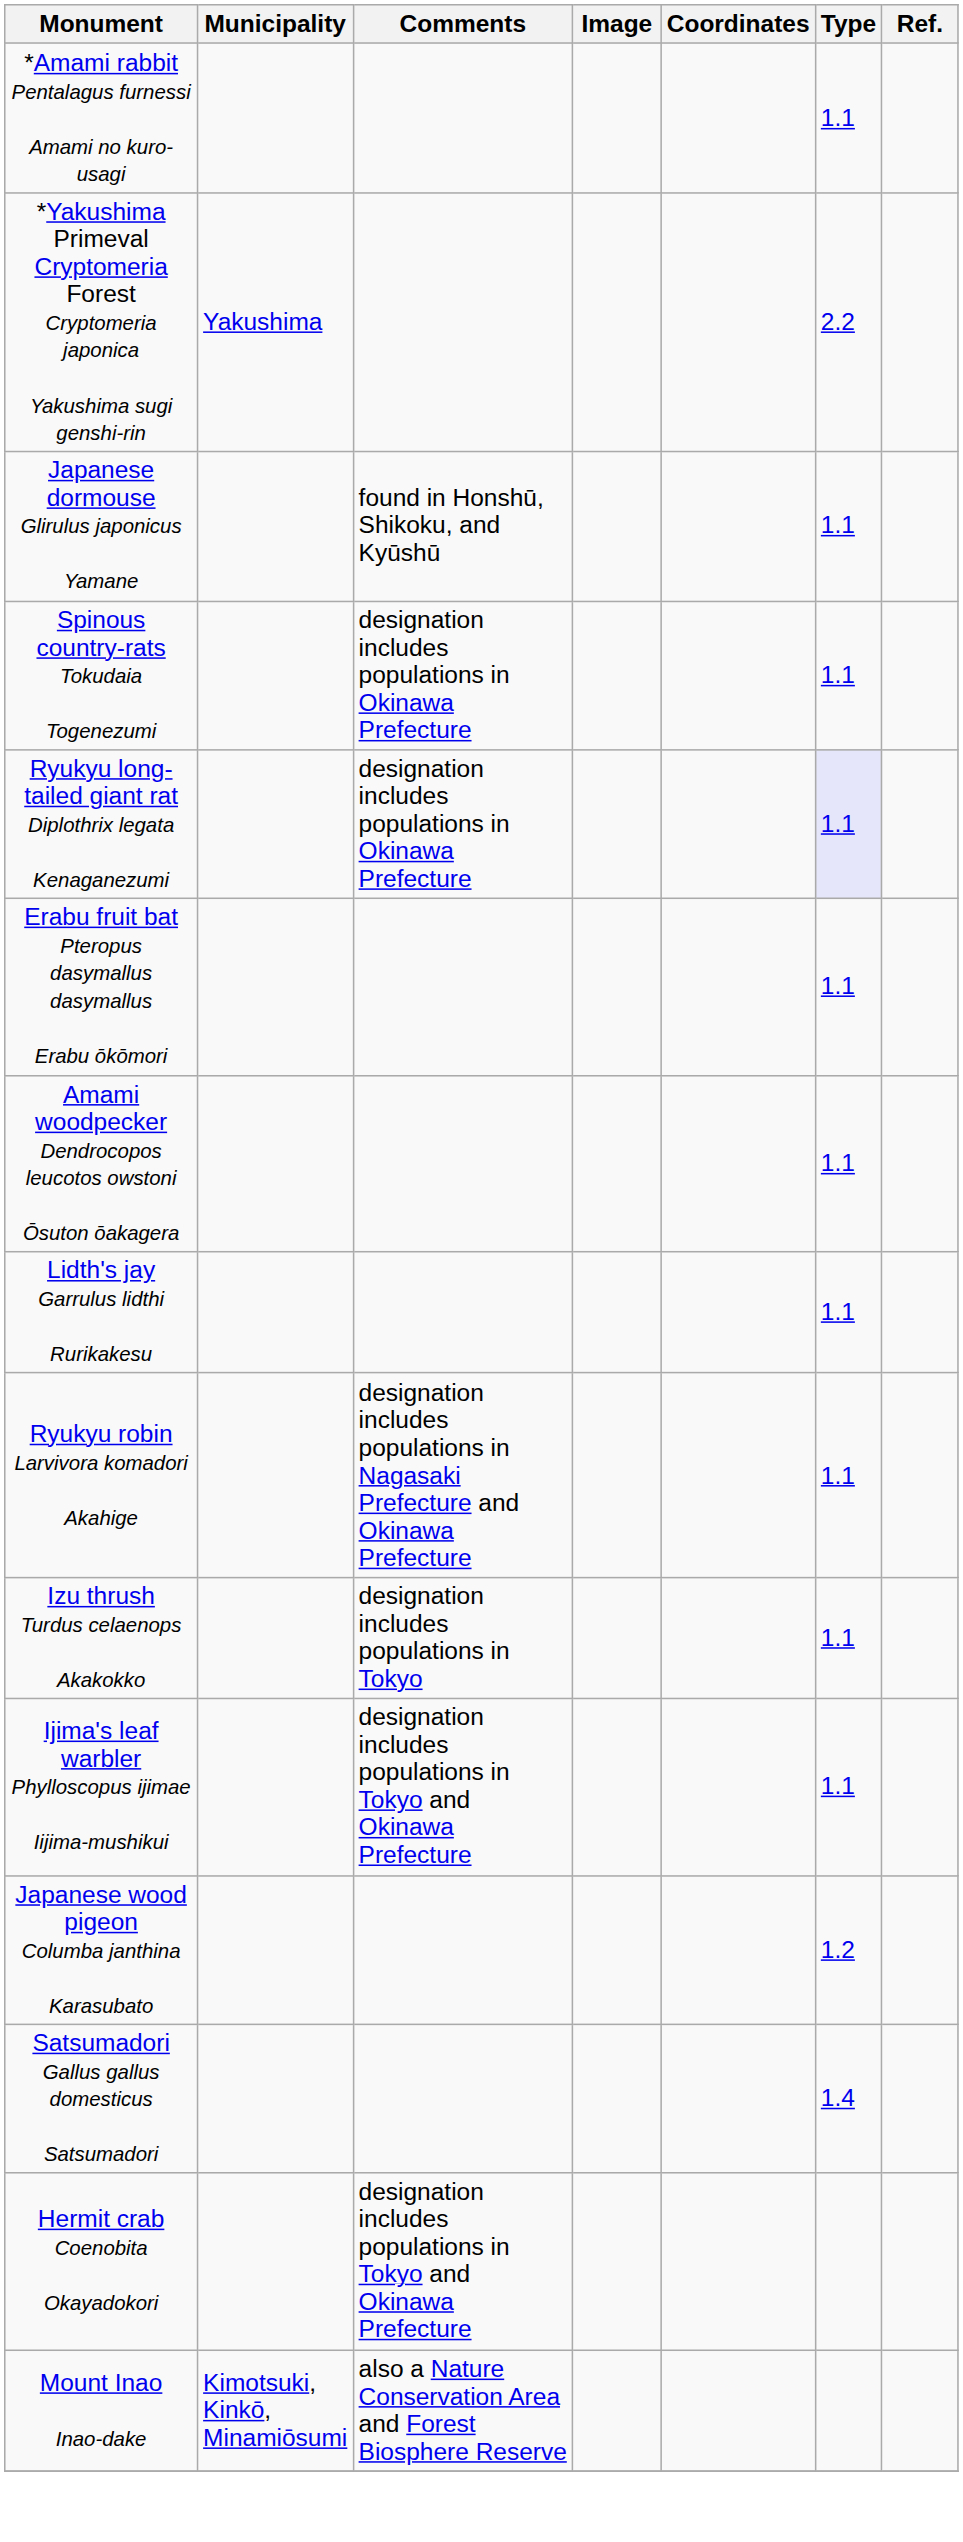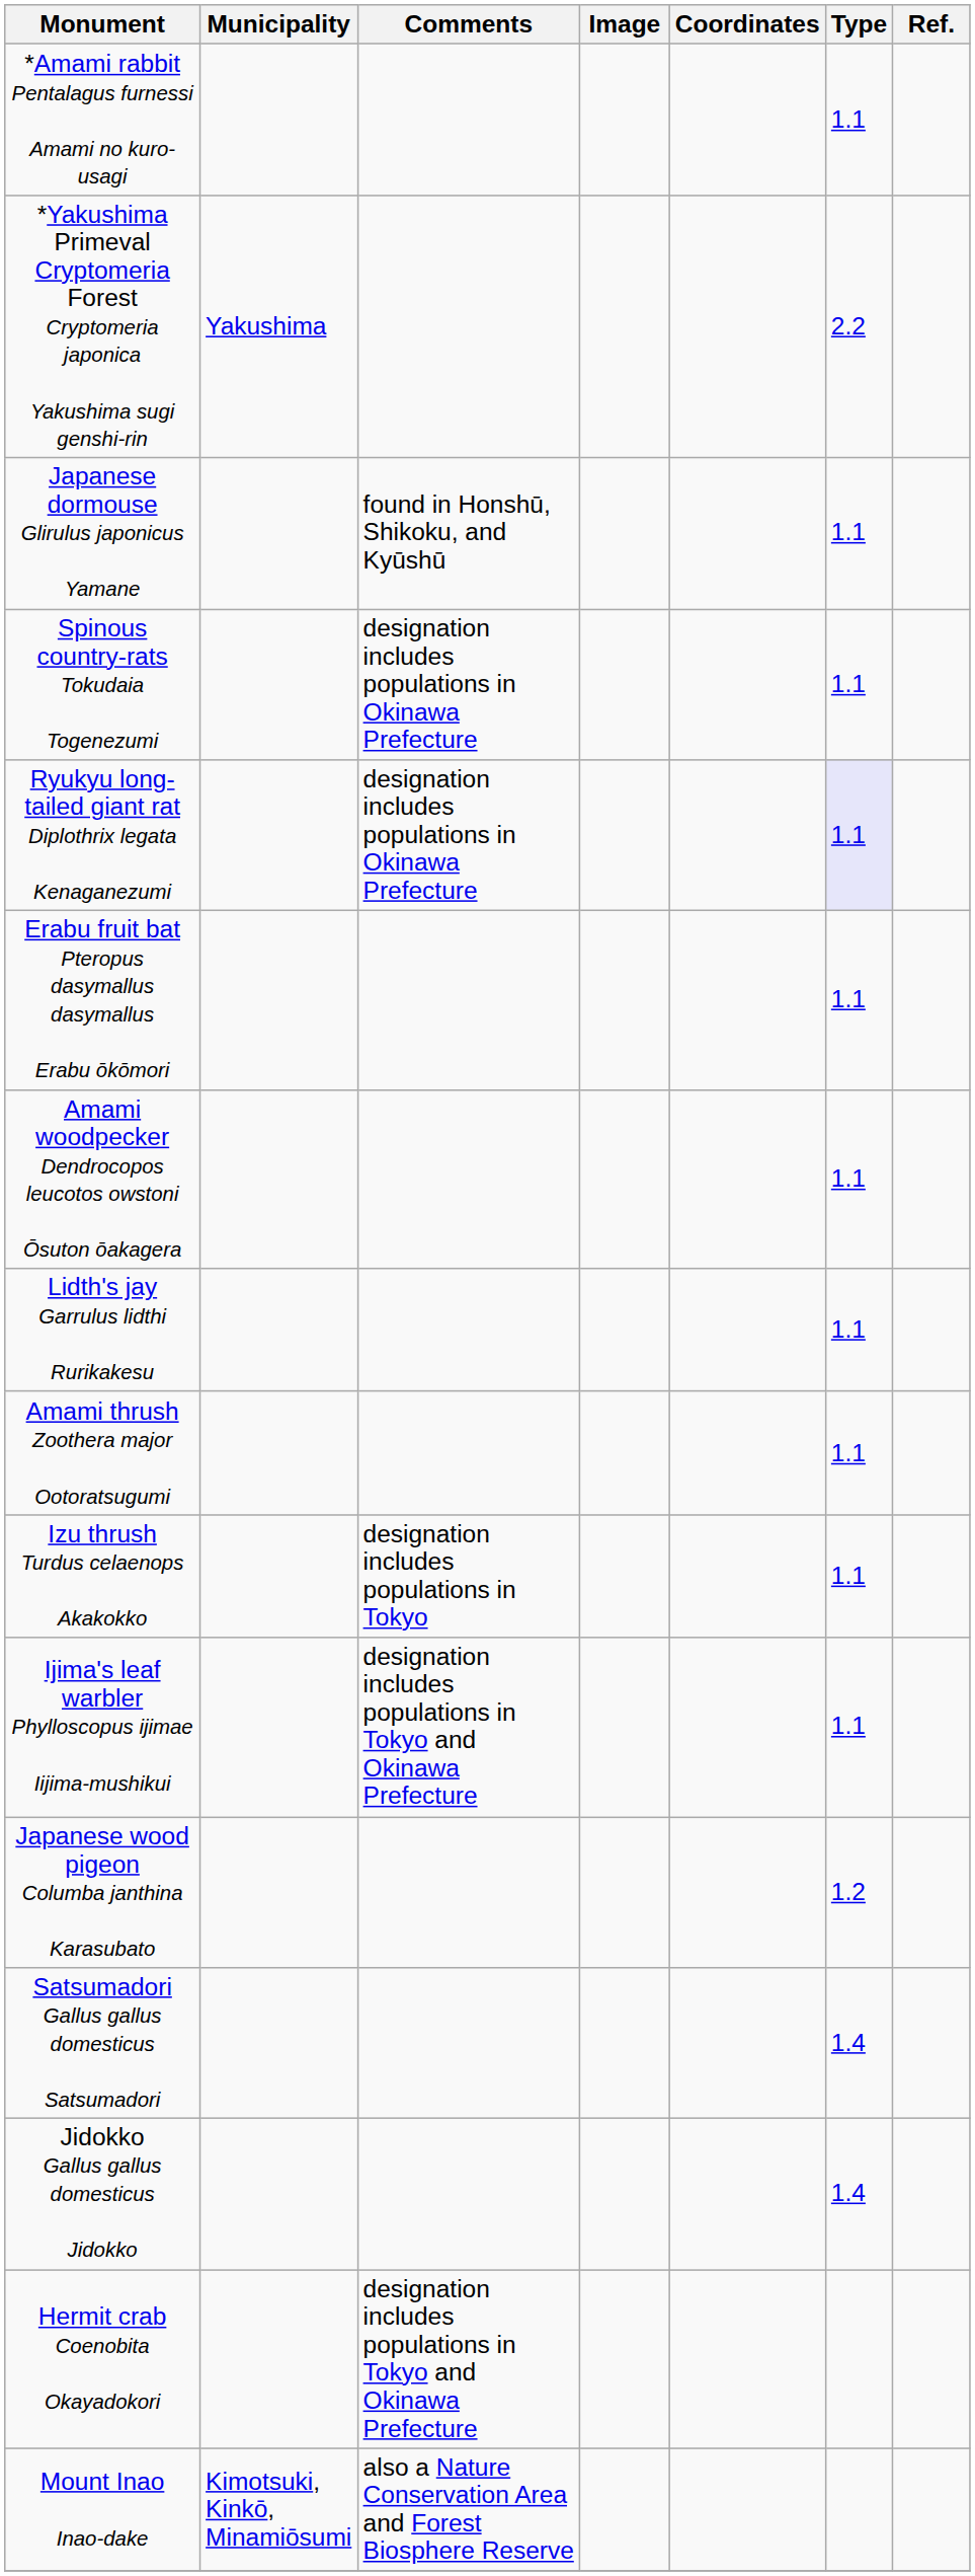- row: Ryukyu robin Larvivora komadori Akahige | designation includes populations in Nagasaki Prefecture and Okinawa Prefecture | 1.1
+ row: Amami thrush Zoothera major Ootoratsugumi | 1.1
+ row: Jidokko Gallus gallus domesticus Jidokko | 1.4
